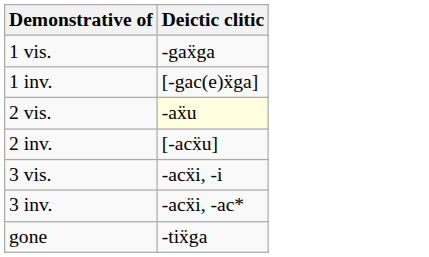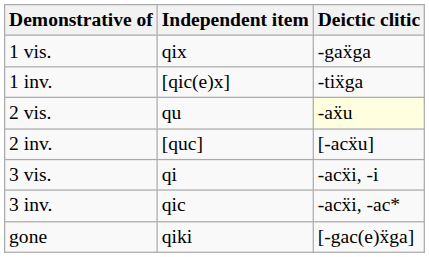+ column: Independent item | qix | [qic(e)x] | qu | [quc] | qi | qic | qiki
1 inv. | Deictic clitic: [-gac(e)ẍga] -> -tiẍga
gone | Deictic clitic: -tiẍga -> [-gac(e)ẍga]
